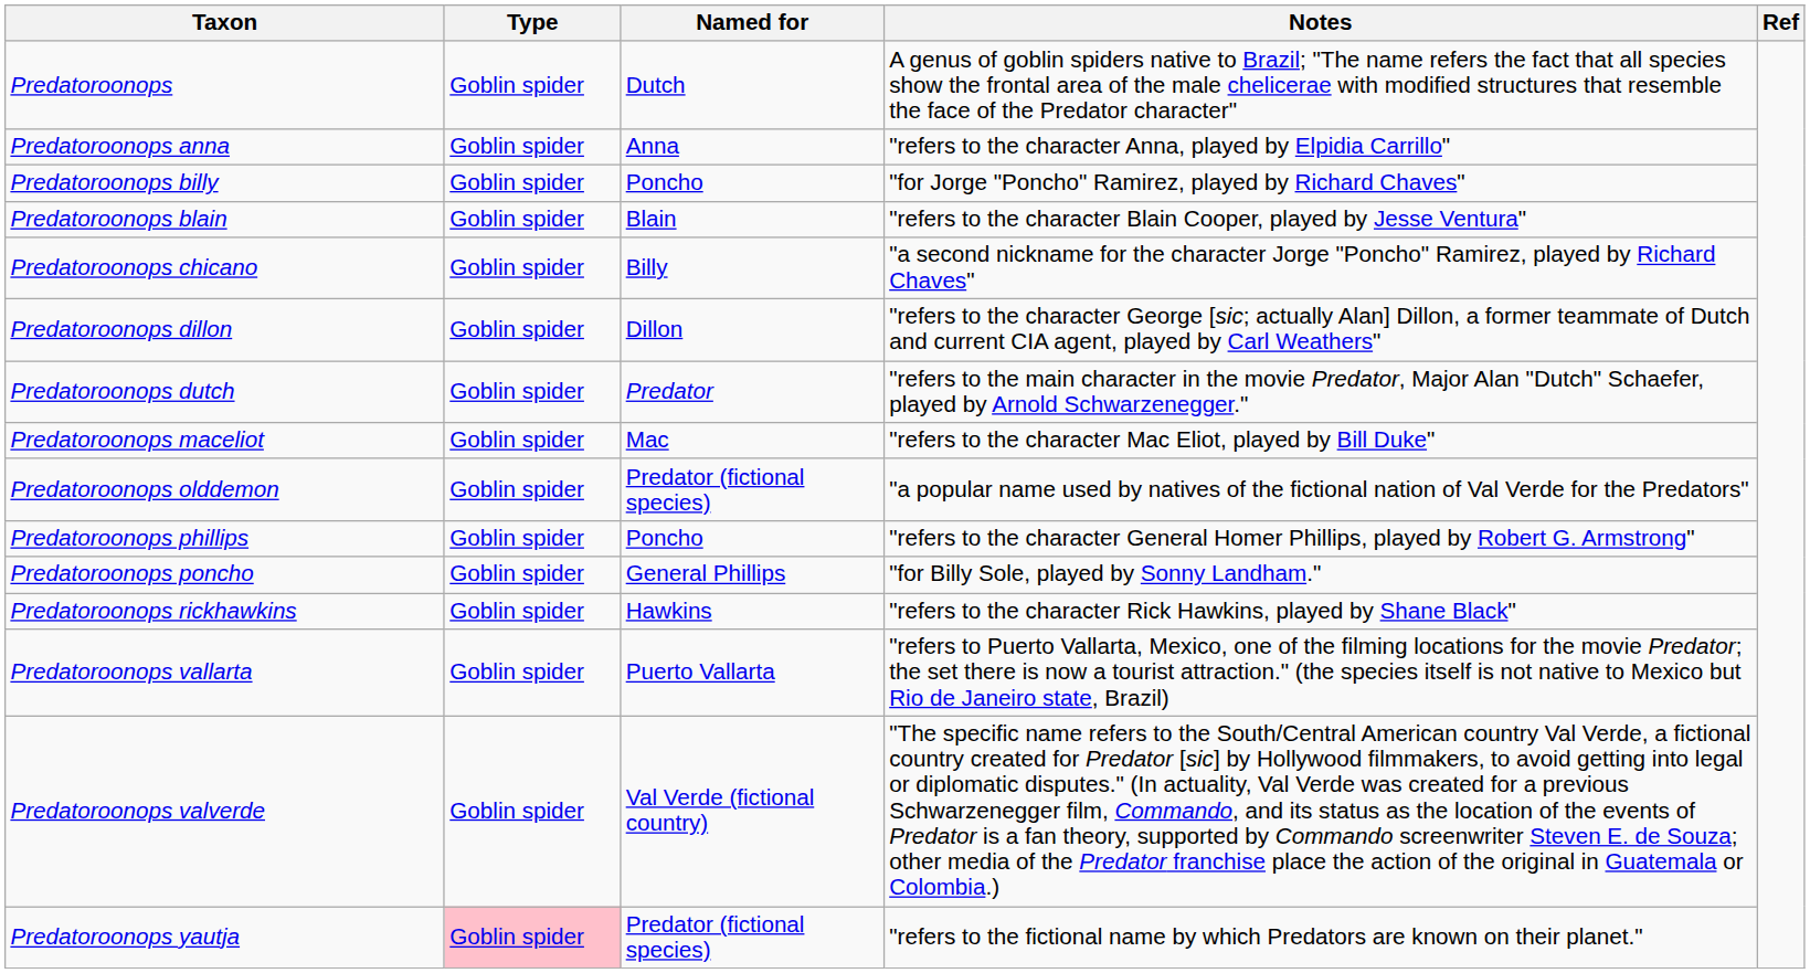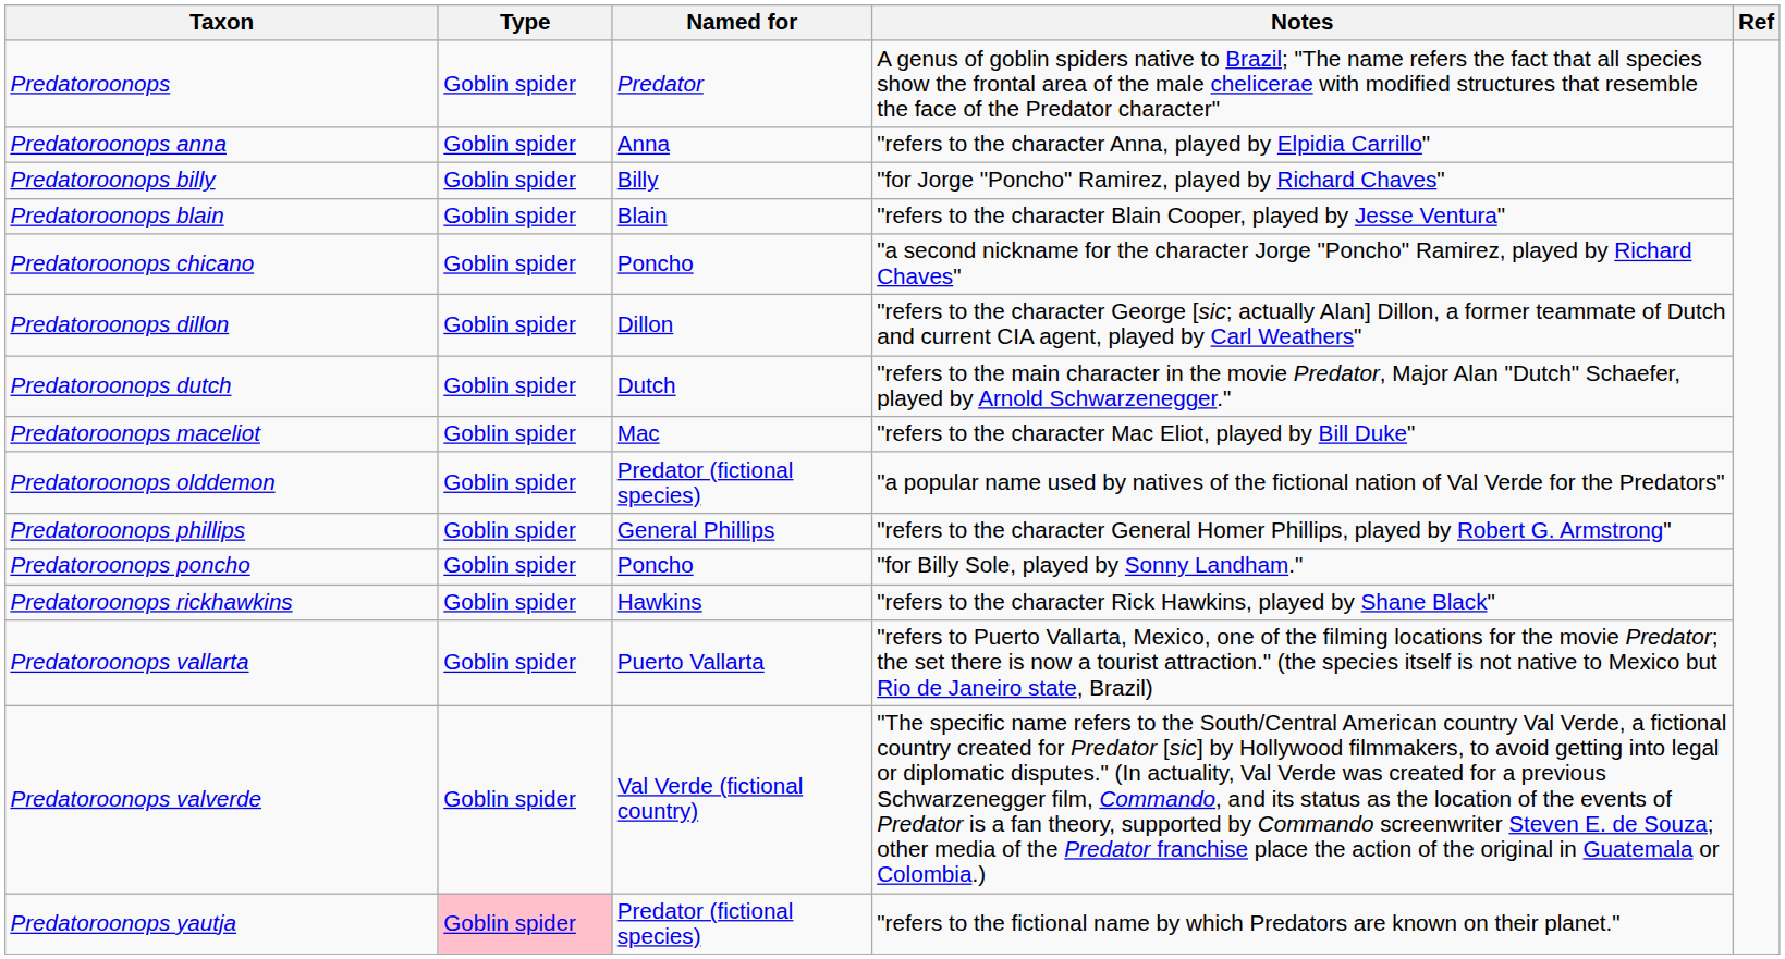Predatoroonops | Named for: Dutch -> Predator
Predatoroonops billy | Named for: Poncho -> Billy
Predatoroonops chicano | Named for: Billy -> Poncho
Predatoroonops dutch | Named for: Predator -> Dutch
Predatoroonops phillips | Named for: Poncho -> General Phillips
Predatoroonops poncho | Named for: General Phillips -> Poncho
